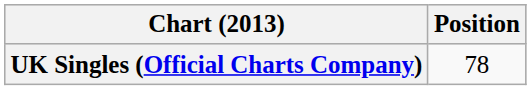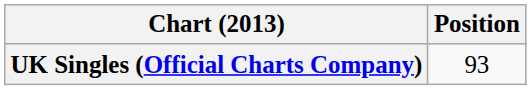UK Singles (Official Charts Company) | Position: 78 -> 93
